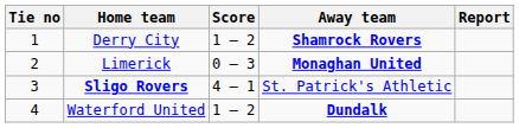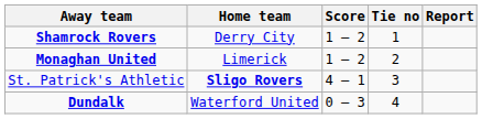columns swapped: Tie no <-> Away team
Limerick | Score: 0 – 3 -> 1 – 2
Waterford United | Score: 1 – 2 -> 0 – 3
